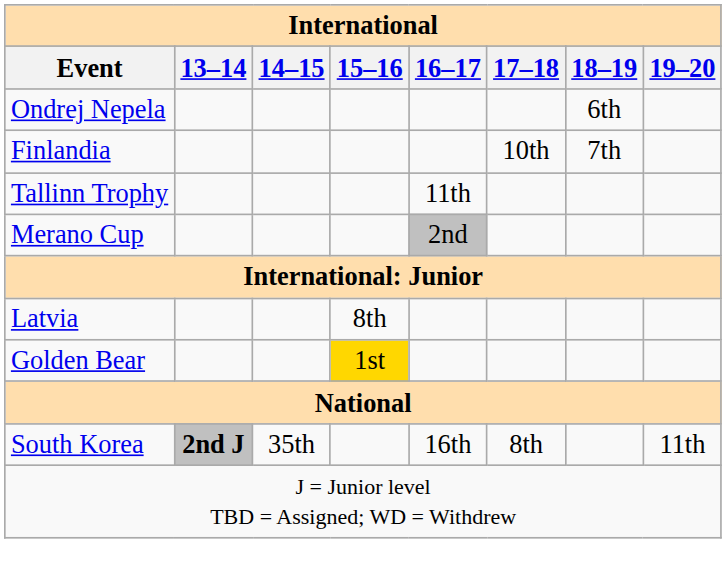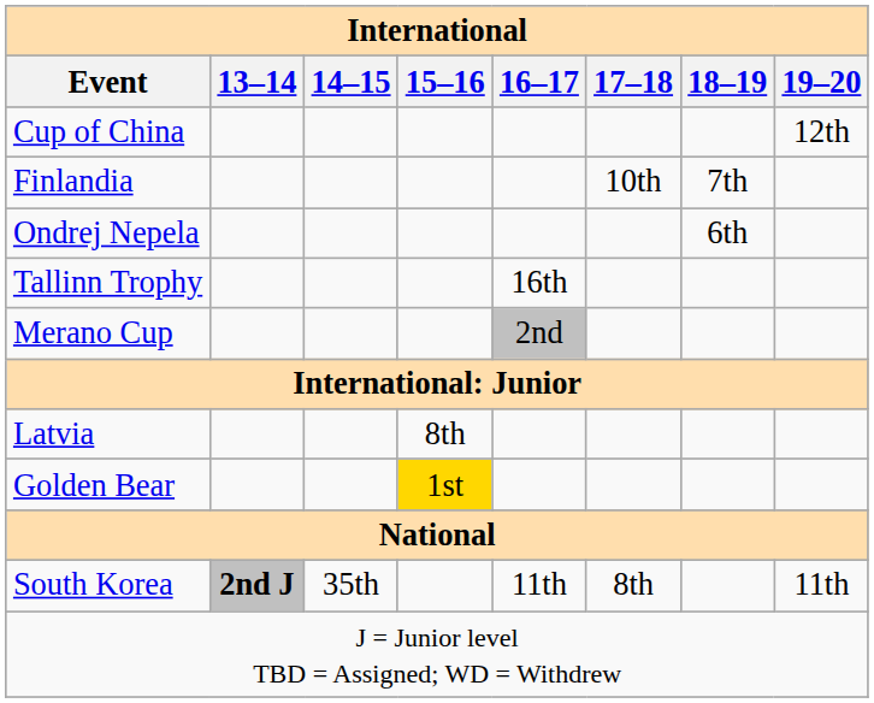+ row: Cup of China | 12th
rows swapped: Finlandia <-> Ondrej Nepela
Tallinn Trophy | 16–17: 11th -> 16th
South Korea | 16–17: 16th -> 11th
